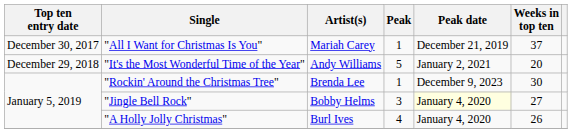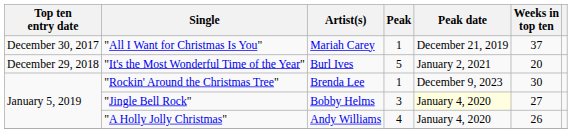"It's the Most Wonderful Time of the Year" | Artist(s): Andy Williams -> Burl Ives
"A Holly Jolly Christmas" | Artist(s): Burl Ives -> Andy Williams
